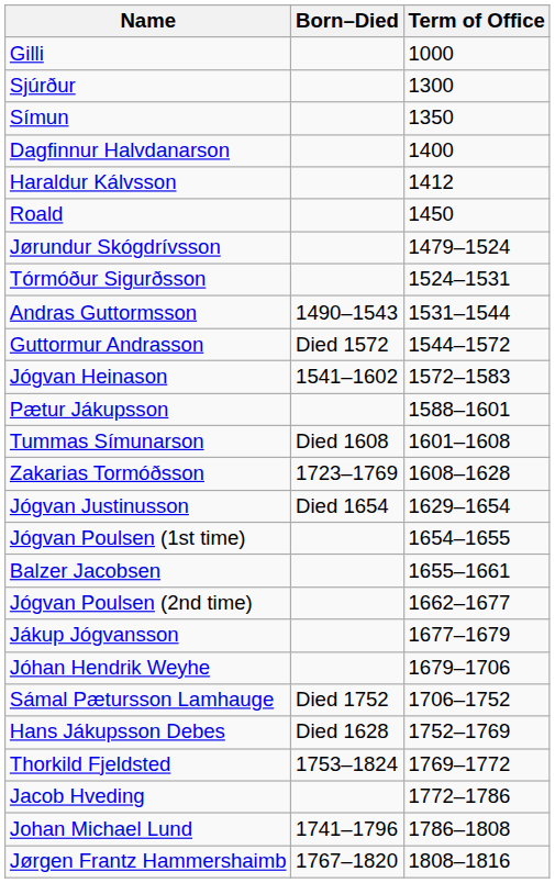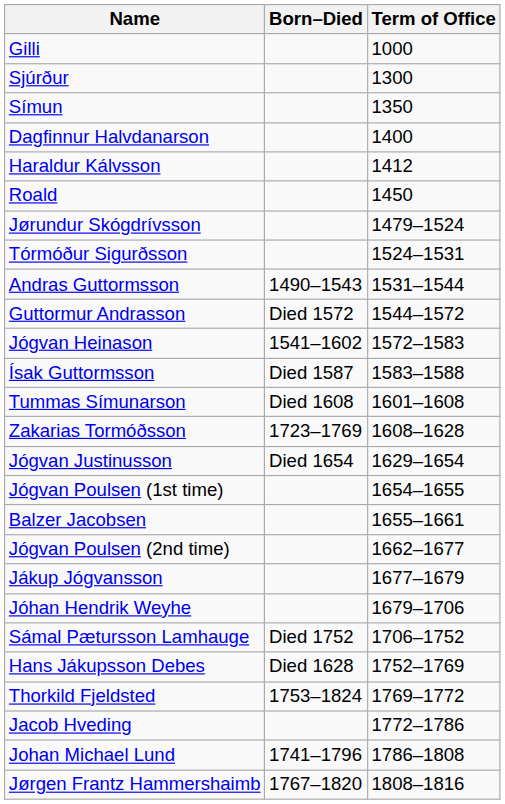+ row: Ísak Guttormsson | Died 1587 | 1583–1588
- row: Pætur Jákupsson | 1588–1601
